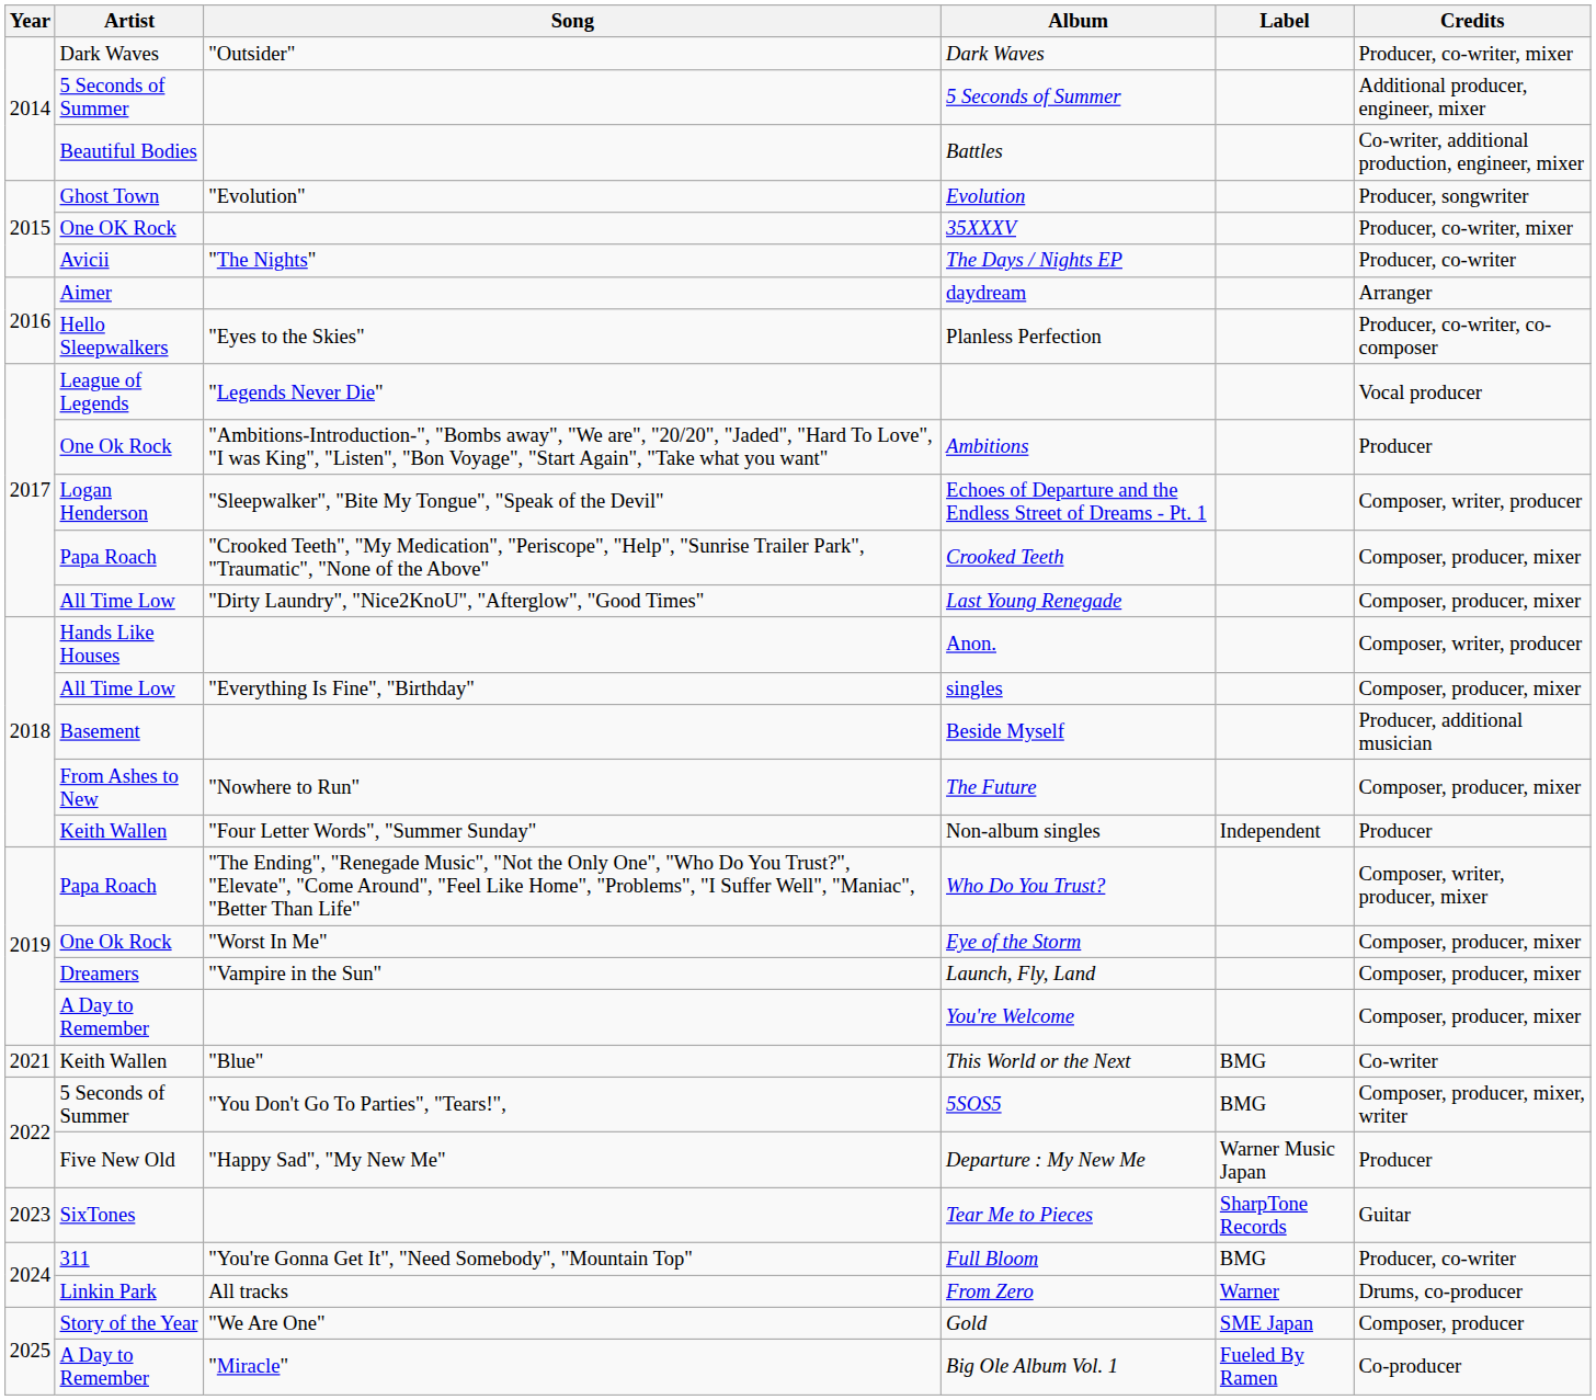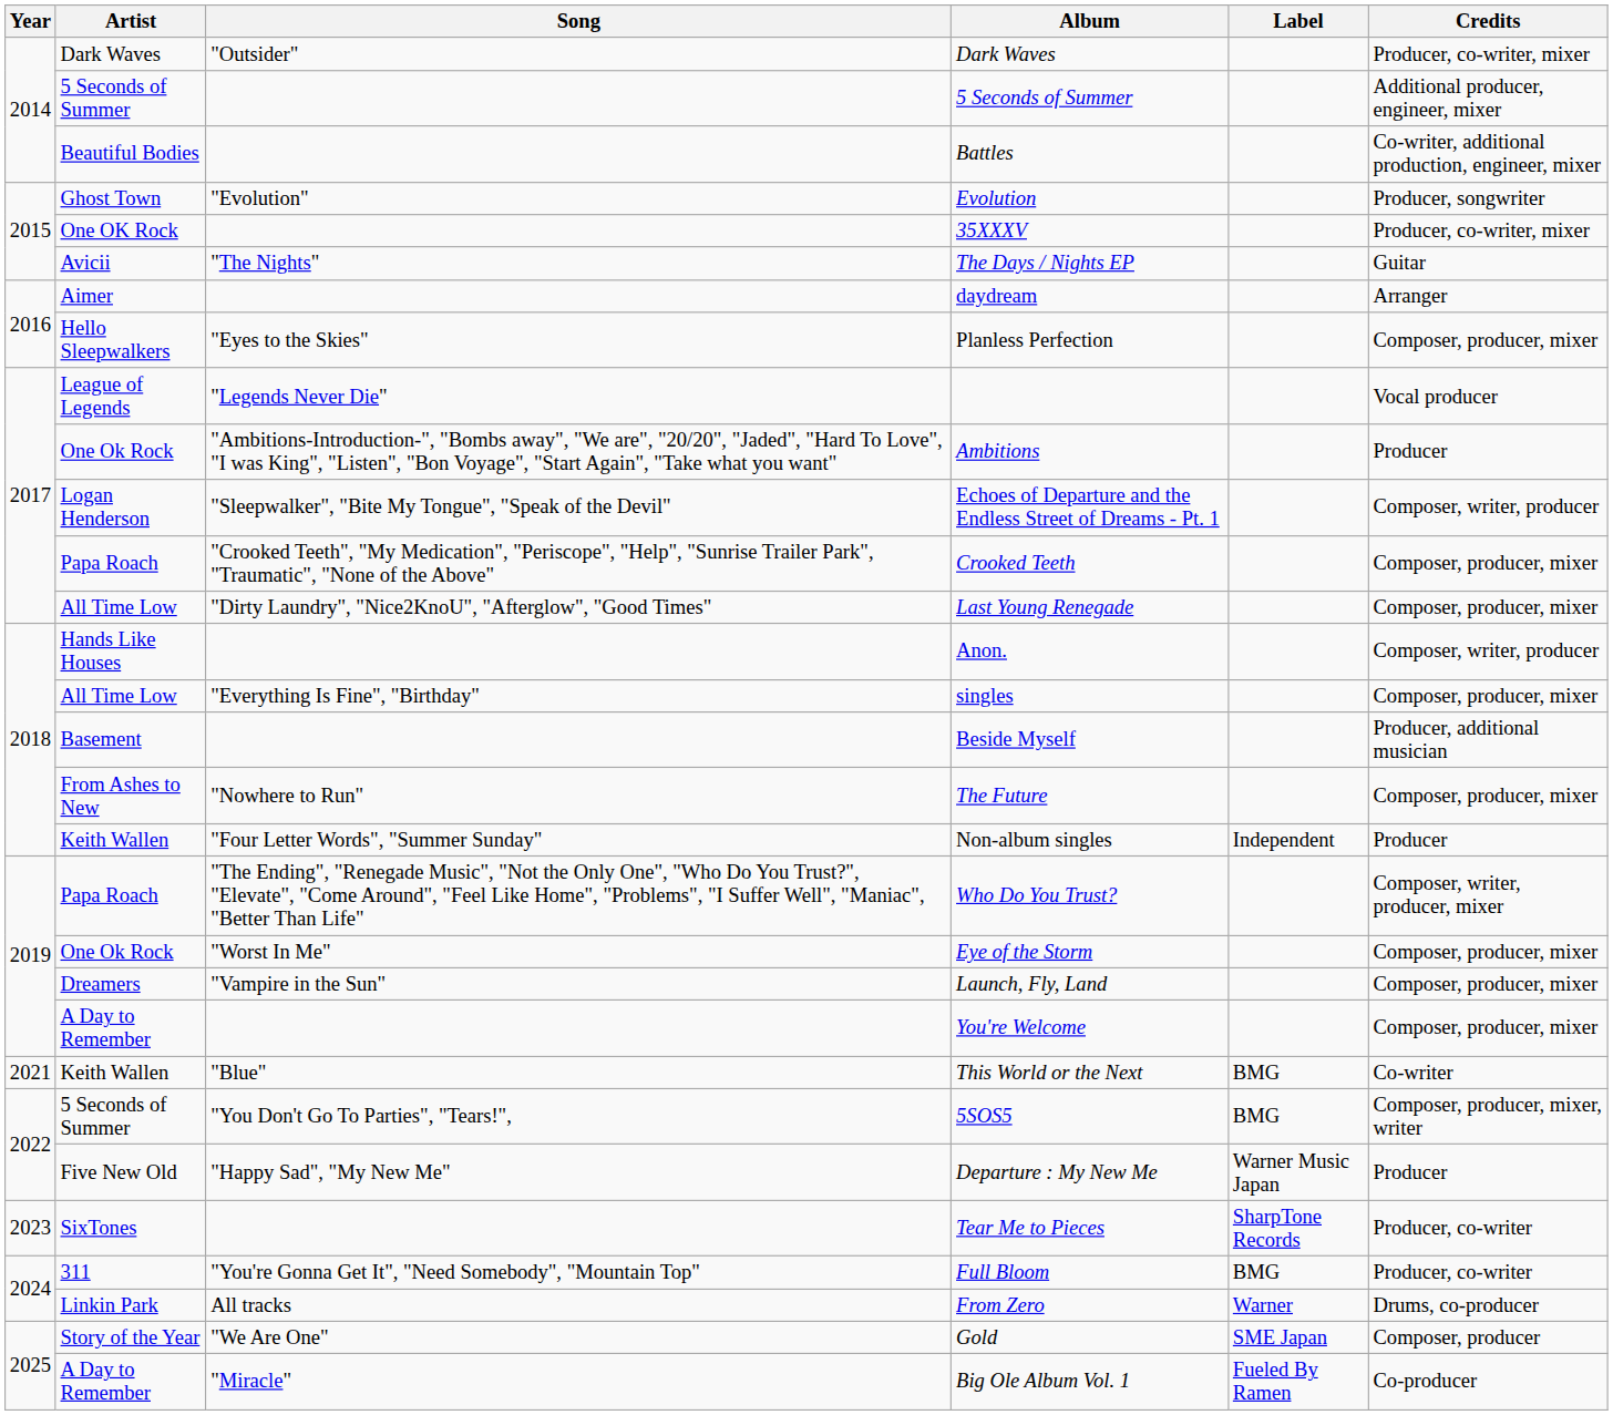The Days / Nights EP | Credits: Producer, co-writer -> Guitar
Planless Perfection | Credits: Producer, co-writer, co-composer -> Composer, producer, mixer
Tear Me to Pieces | Credits: Guitar -> Producer, co-writer
